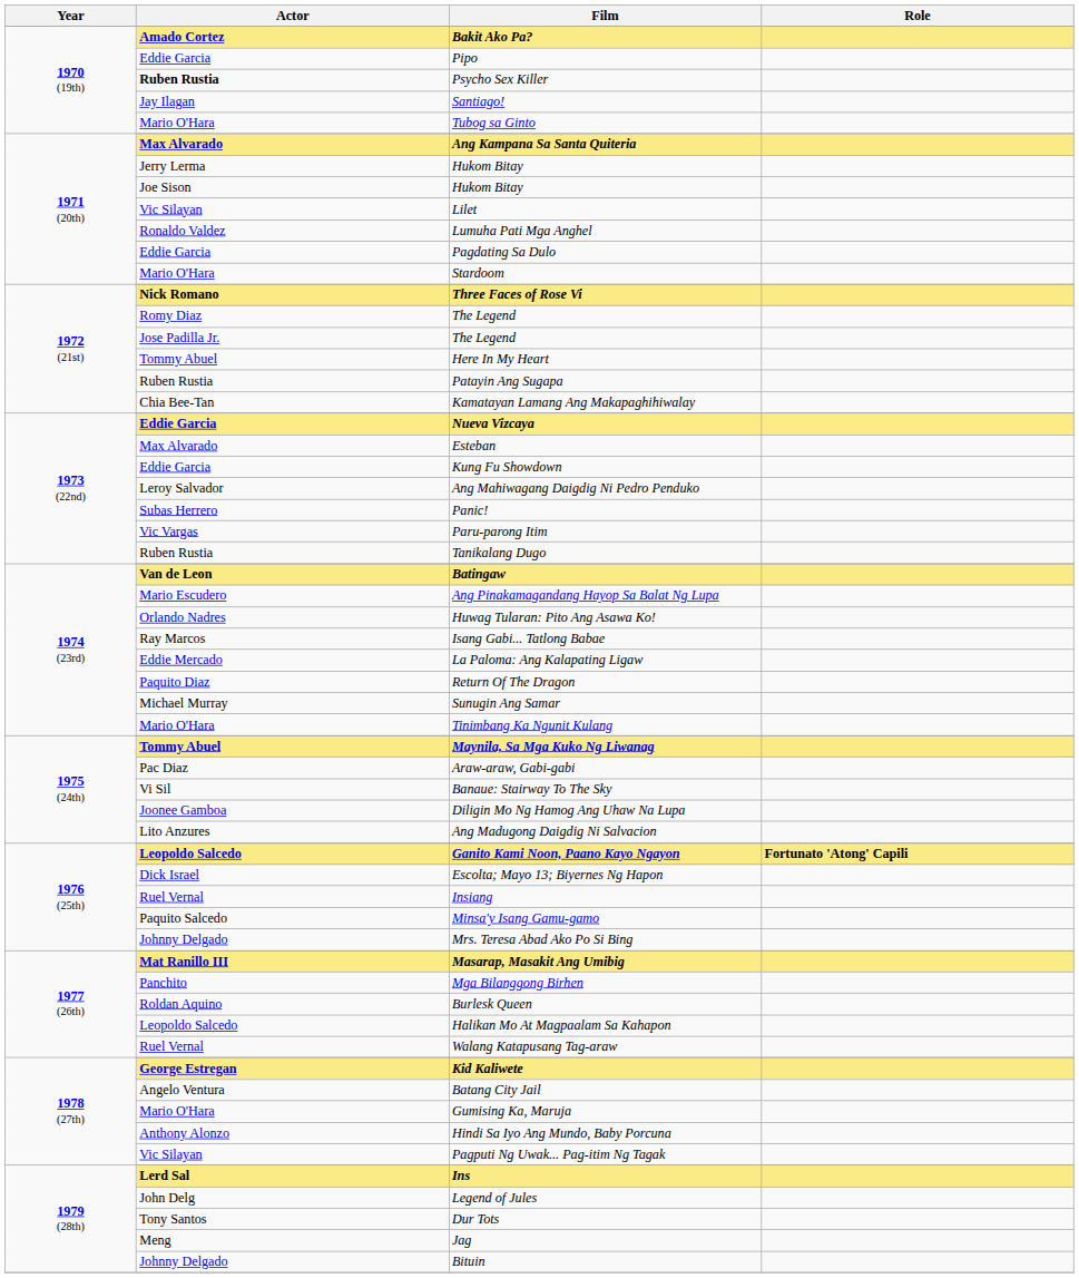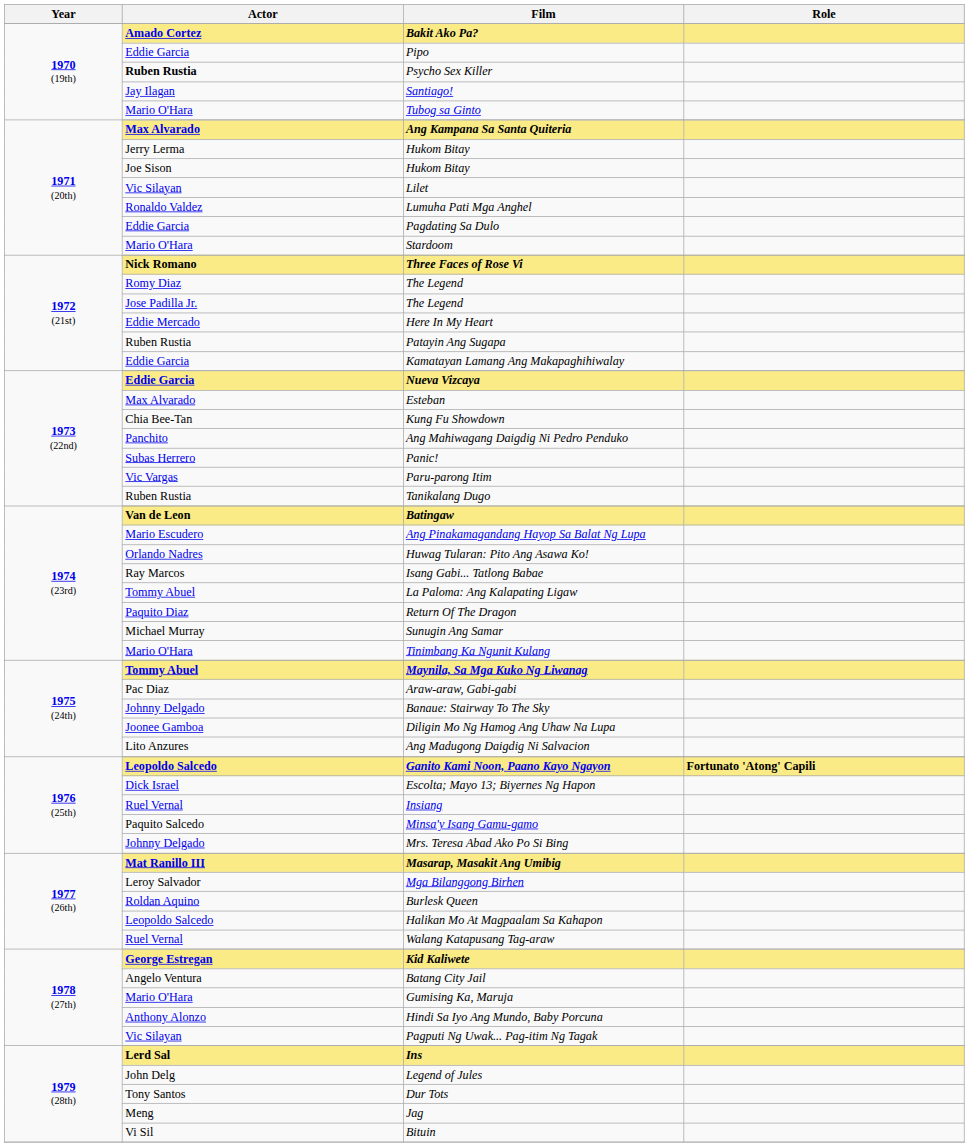Here In My Heart | Actor: Tommy Abuel -> Eddie Mercado
Kamatayan Lamang Ang Makapaghihiwalay | Actor: Chia Bee-Tan -> Eddie Garcia
Kung Fu Showdown | Actor: Eddie Garcia -> Chia Bee-Tan
Ang Mahiwagang Daigdig Ni Pedro Penduko | Actor: Leroy Salvador -> Panchito
La Paloma: Ang Kalapating Ligaw | Actor: Eddie Mercado -> Tommy Abuel
Banaue: Stairway To The Sky | Actor: Vi Sil -> Johnny Delgado
Mga Bilanggong Birhen | Actor: Panchito -> Leroy Salvador
Bituin | Actor: Johnny Delgado -> Vi Sil
